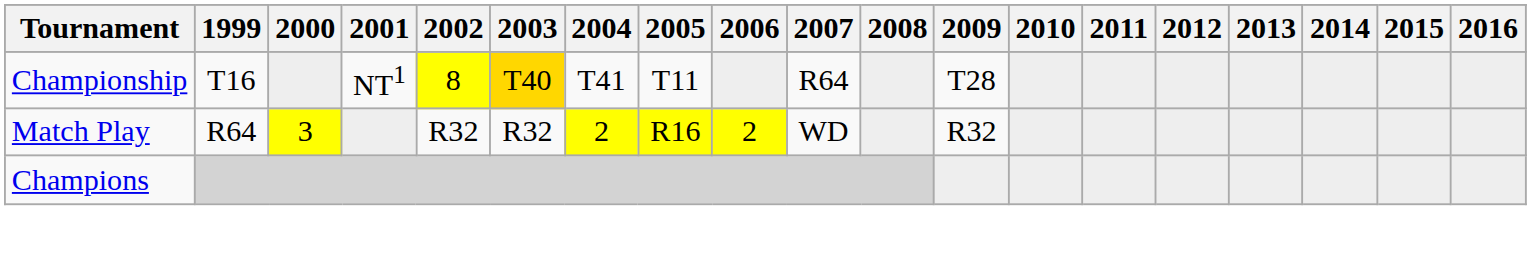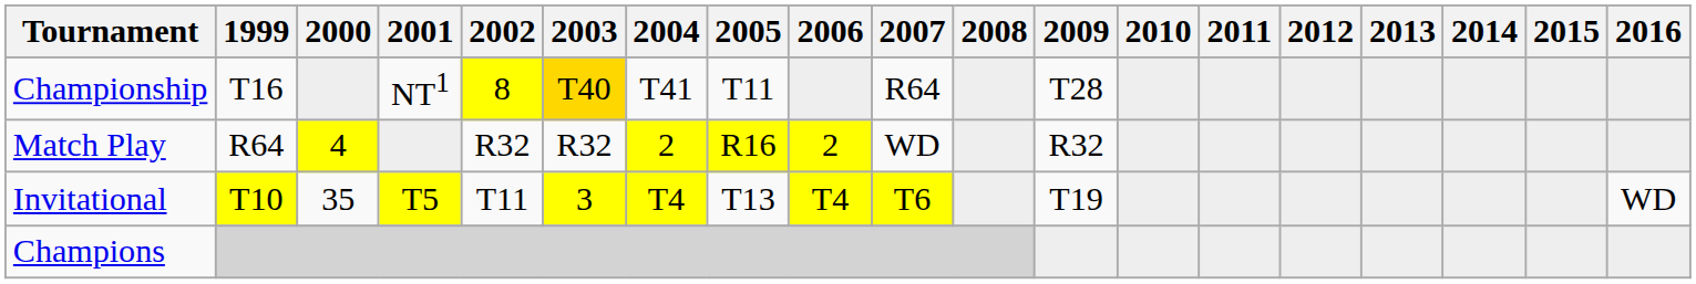Match Play | 2000: 3 -> 4
+ row: Invitational | T10 | 35 | T5 | T11 | 3 | T4 | T13 | T4 | T6 | T19 | WD
